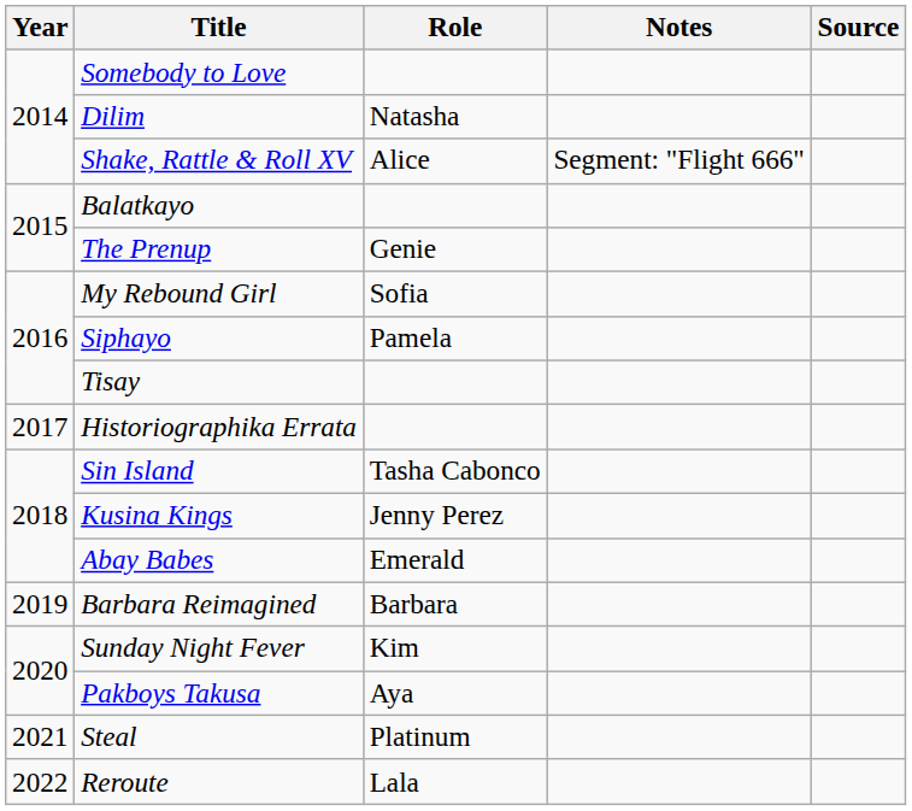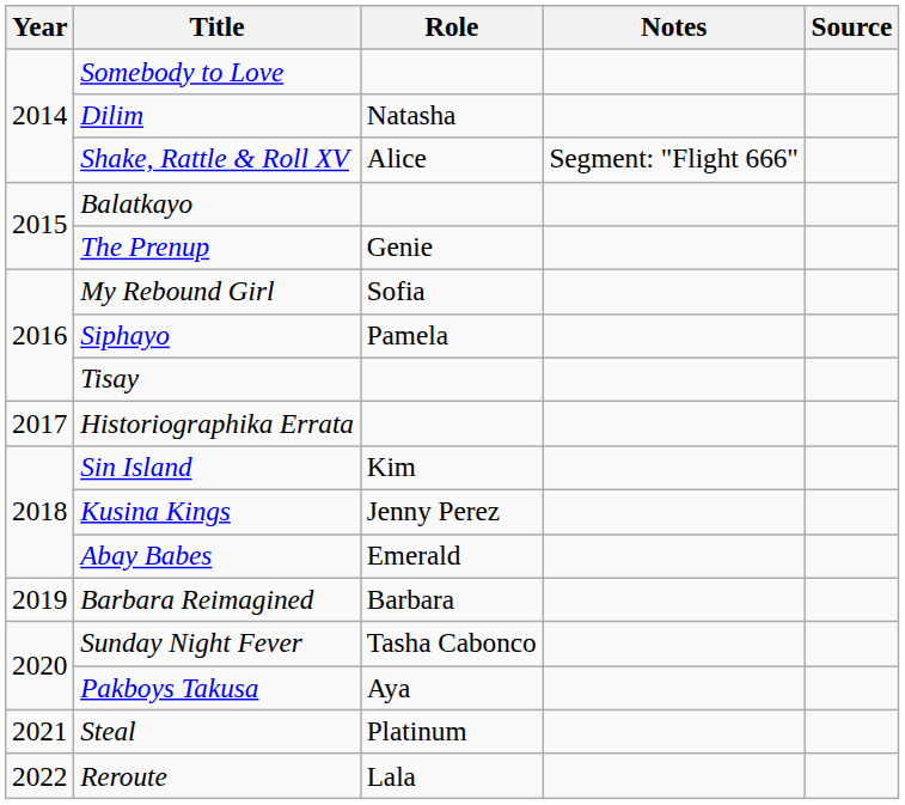Sin Island | Role: Tasha Cabonco -> Kim
Sunday Night Fever | Role: Kim -> Tasha Cabonco
